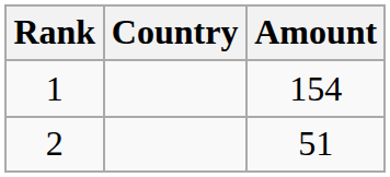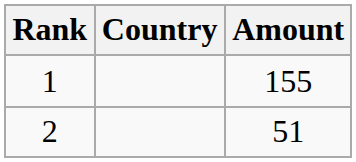1 | Amount: 154 -> 155
